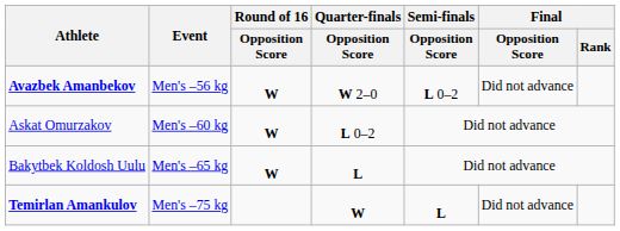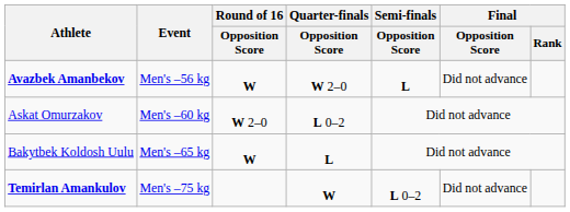Avazbek Amanbekov | Semi-finals / Opposition Score: L 0–2 -> L
Askat Omurzakov | Round of 16 / Opposition Score: W -> W 2–0
Temirlan Amankulov | Semi-finals / Opposition Score: L -> L 0–2
